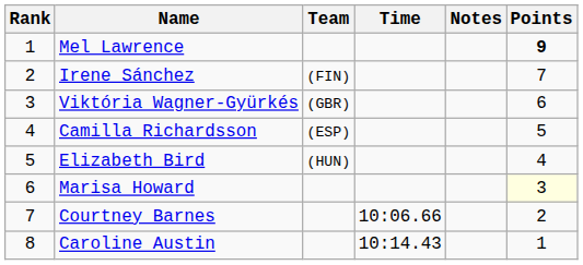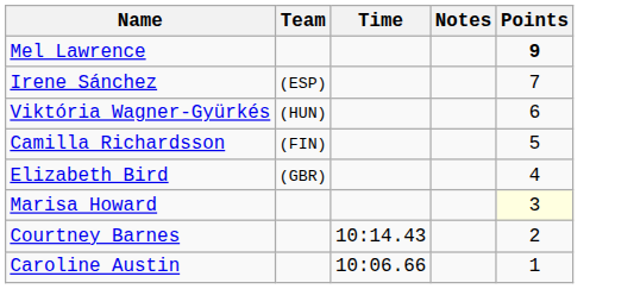- column: Rank | 1 | 2 | 3 | 4 | 5 | 6 | 7 | 8
Irene Sánchez | Team: (FIN) -> (ESP)
Viktória Wagner-Gyürkés | Team: (GBR) -> (HUN)
Camilla Richardsson | Team: (ESP) -> (FIN)
Elizabeth Bird | Team: (HUN) -> (GBR)
Courtney Barnes | Time: 10:06.66 -> 10:14.43
Caroline Austin | Time: 10:14.43 -> 10:06.66
